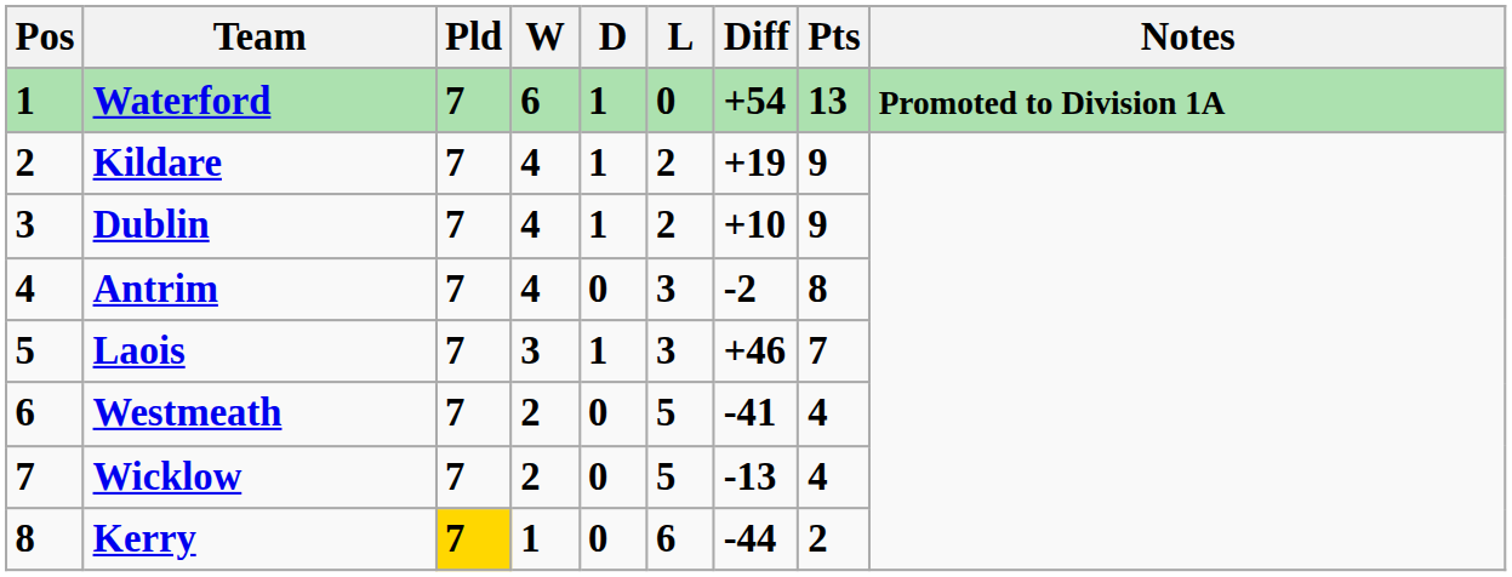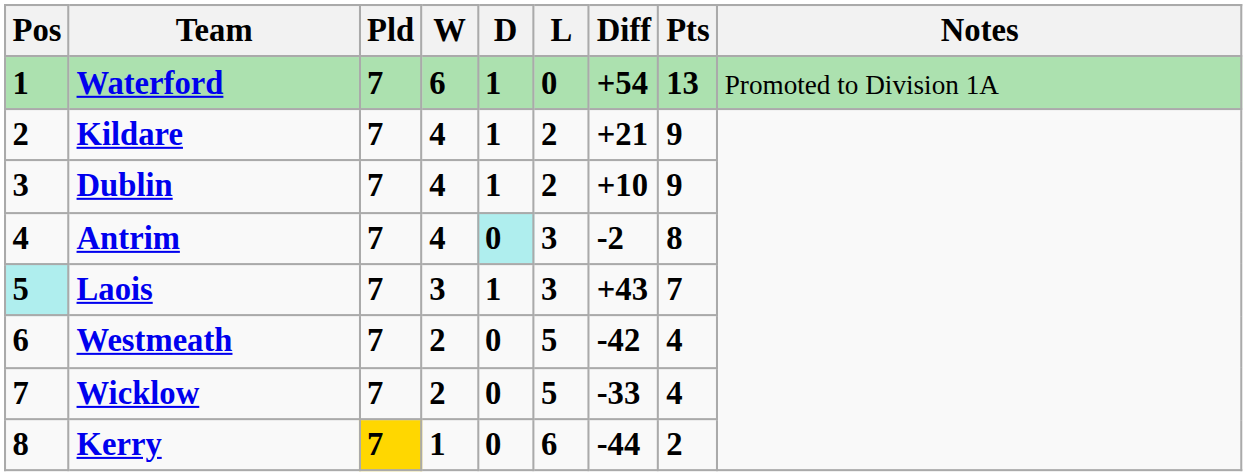Waterford | Notes: bold -> normal
Kildare | Diff: +19 -> +21
Antrim | D: no background -> paleturquoise background
Laois | Pos: no background -> paleturquoise background
Laois | Diff: +46 -> +43
Westmeath | Diff: -41 -> -42
Wicklow | Diff: -13 -> -33
